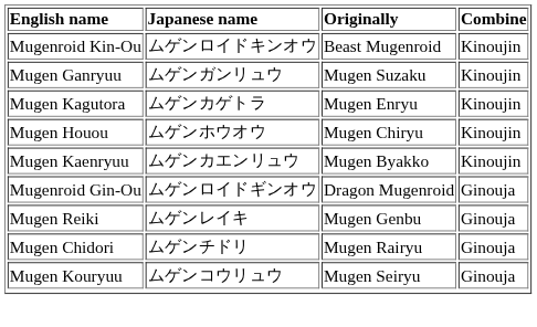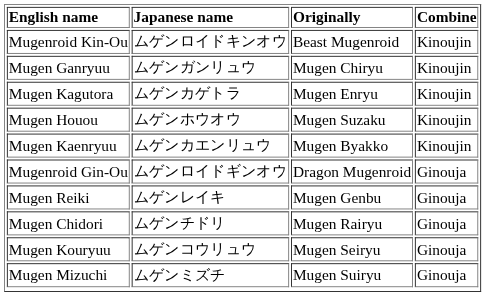Mugen Ganryuu | Originally: Mugen Suzaku -> Mugen Chiryu
Mugen Houou | Originally: Mugen Chiryu -> Mugen Suzaku
+ row: Mugen Mizuchi | ムゲンミズチ | Mugen Suiryu | Ginouja
